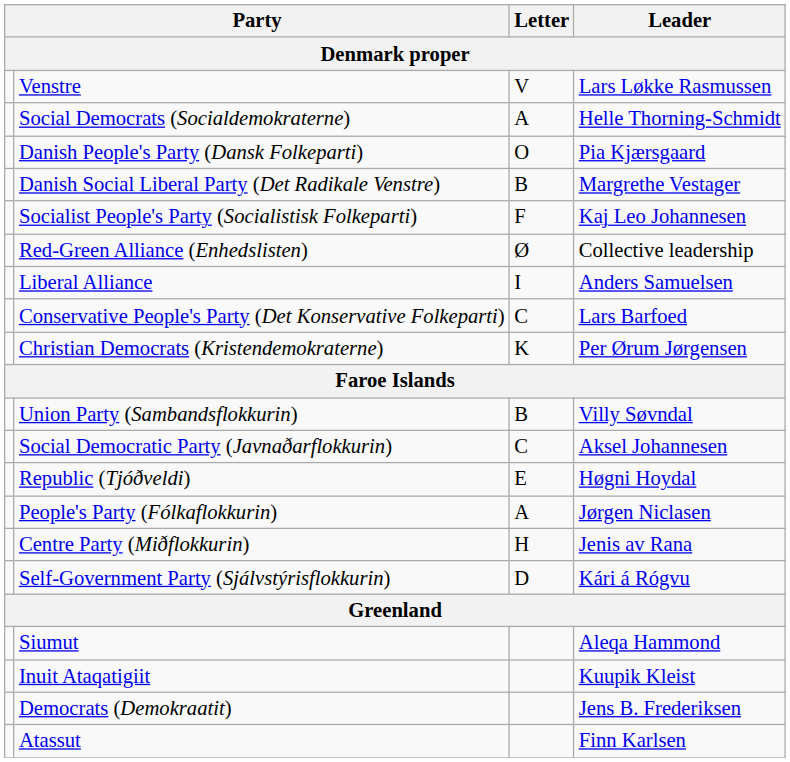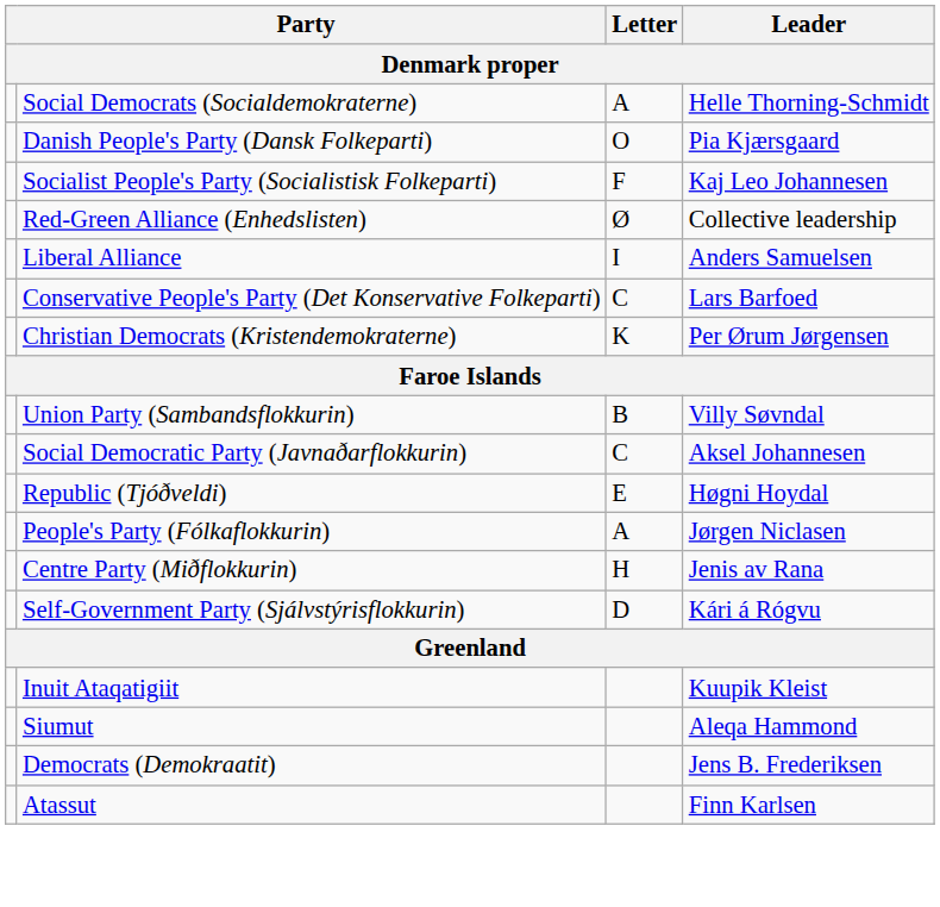- row: Venstre | V | Lars Løkke Rasmussen
- row: Danish Social Liberal Party (Det Radikale Venstre) | B | Margrethe Vestager
rows swapped: Inuit Ataqatigiit <-> Siumut
